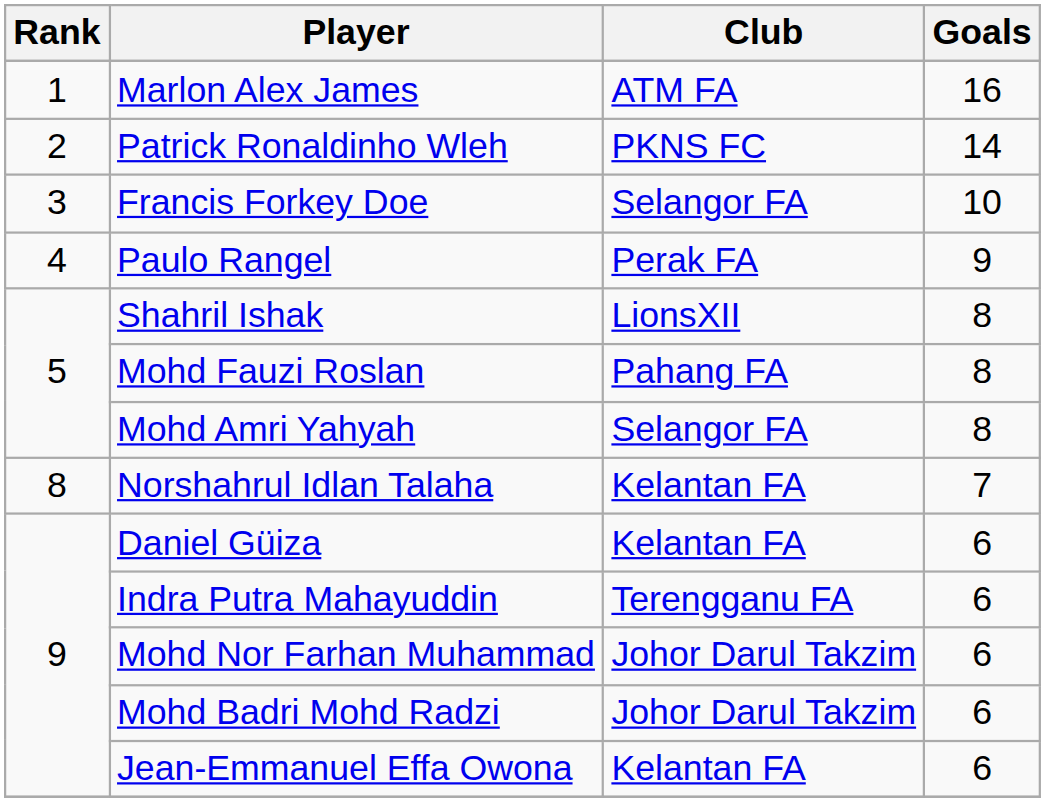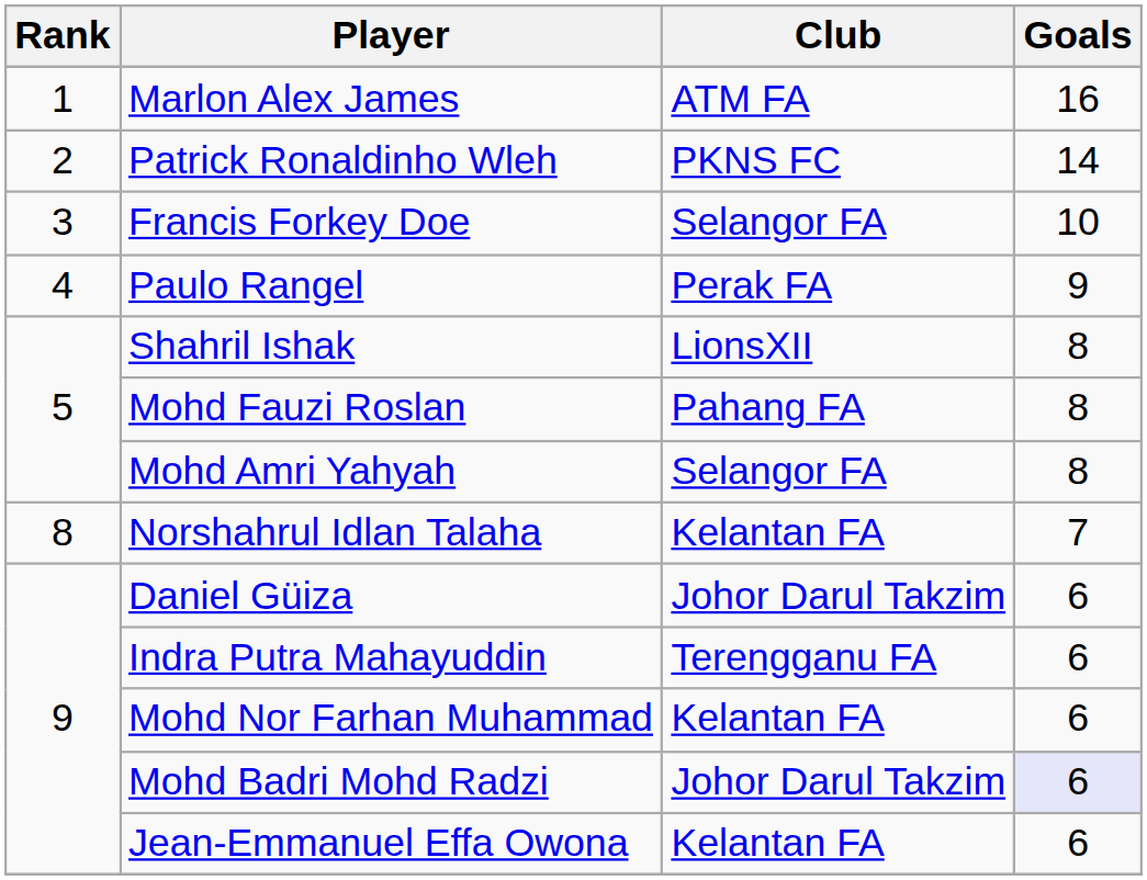Daniel Güiza | Club: Kelantan FA -> Johor Darul Takzim
Mohd Nor Farhan Muhammad | Club: Johor Darul Takzim -> Kelantan FA
Mohd Badri Mohd Radzi | Goals: no background -> lavender background
